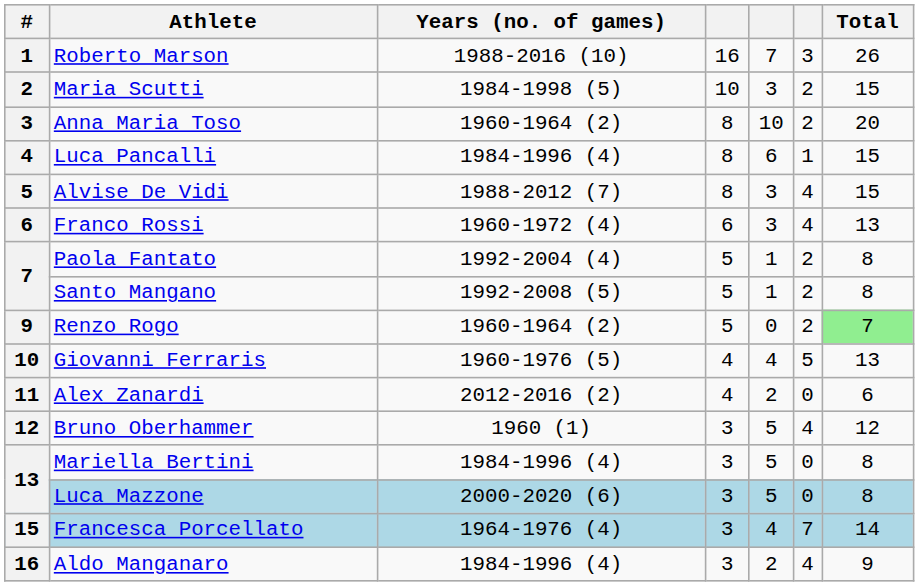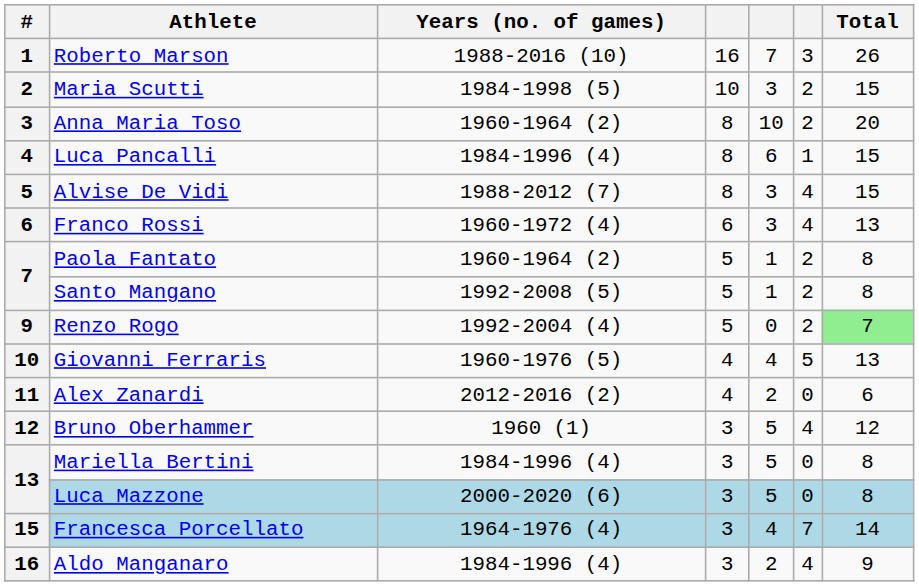Paola Fantato | Years (no. of games): 1992-2004 (4) -> 1960-1964 (2)
Renzo Rogo | Years (no. of games): 1960-1964 (2) -> 1992-2004 (4)
